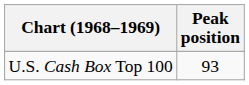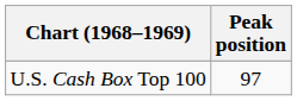U.S. Cash Box Top 100 | Peak position: 93 -> 97
